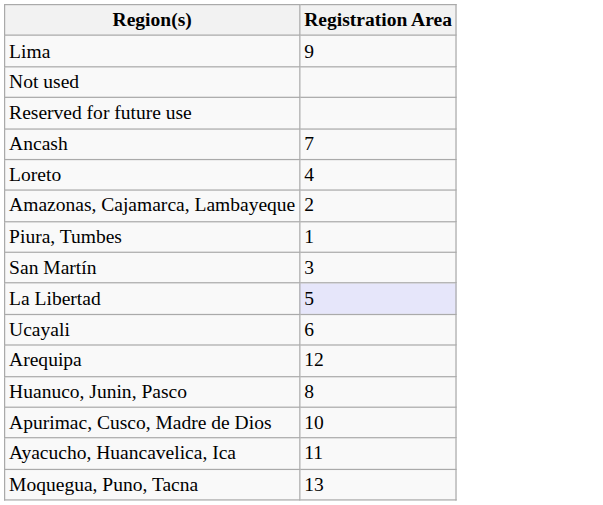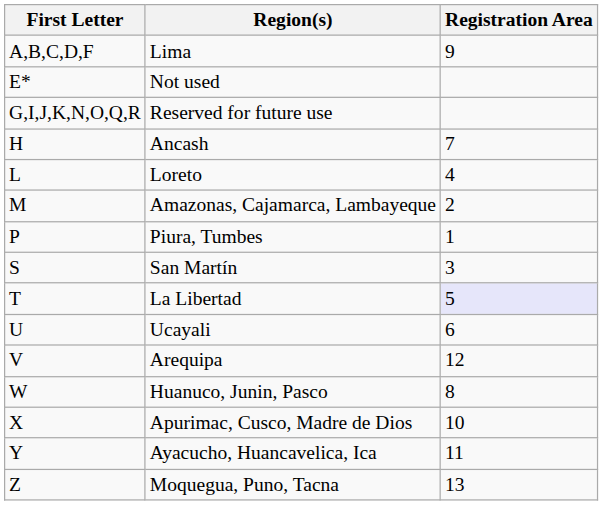+ column: First Letter | A,B,C,D,F | E* | G,I,J,K,N,O,Q,R | H | L | M | P | S | T | U | V | W | X | Y | Z
